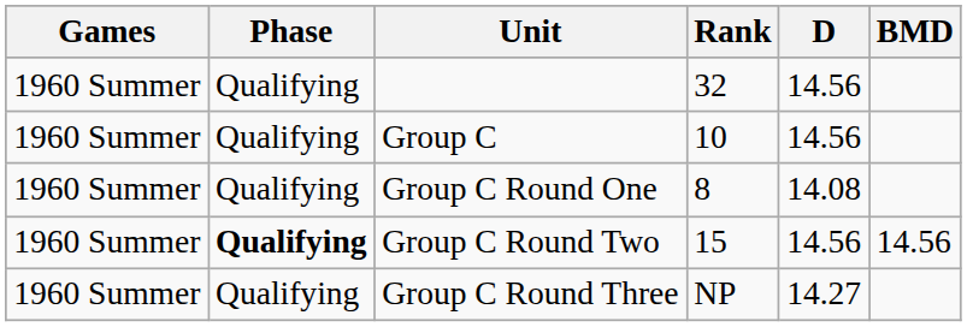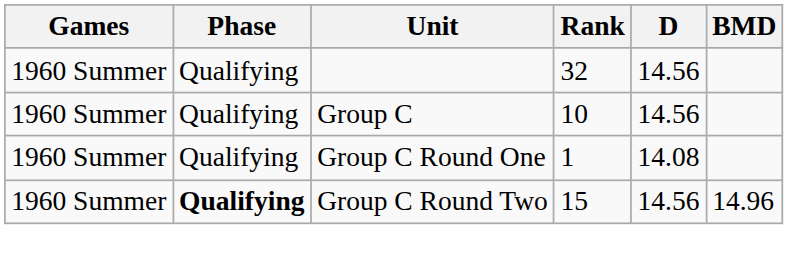Group C Round One | Rank: 8 -> 1
Group C Round Two | BMD: 14.56 -> 14.96
- row: 1960 Summer | Qualifying | Group C Round Three | NP | 14.27
